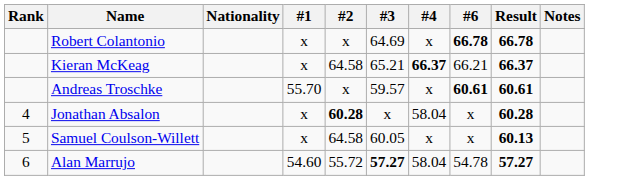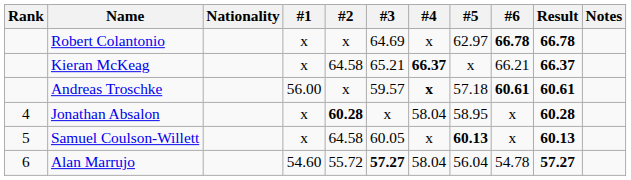+ column: #5 | 62.97 | x | 57.18 | 58.95 | 60.13 | 56.04
Andreas Troschke | #1: 55.70 -> 56.00
Andreas Troschke | #4: normal -> bold
